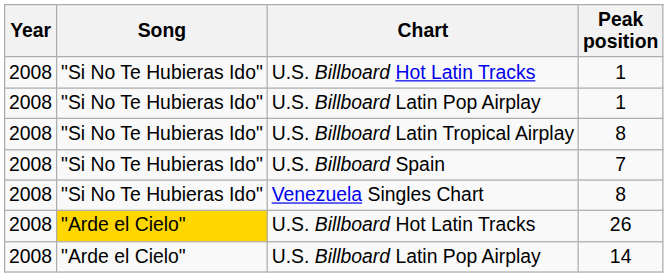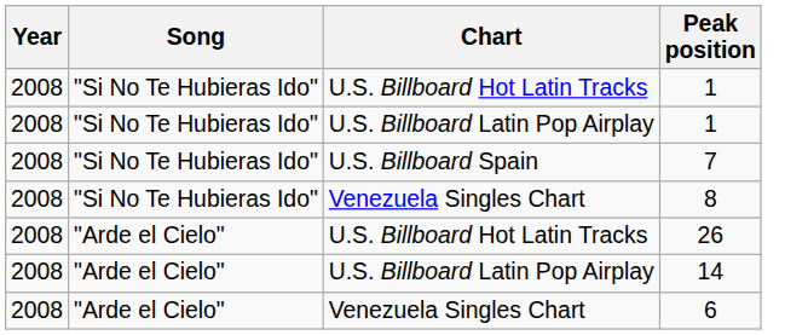- row: 2008 | "Si No Te Hubieras Ido" | U.S. Billboard Latin Tropical Airplay | 8
26 | Song: gold background -> no background
+ row: 2008 | "Arde el Cielo" | Venezuela Singles Chart | 6
